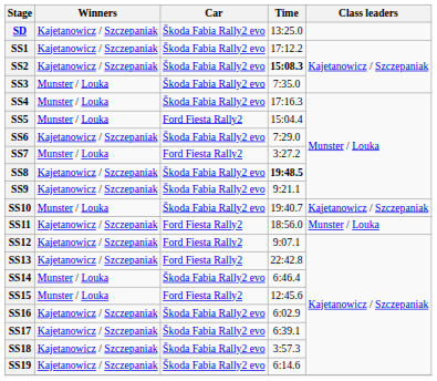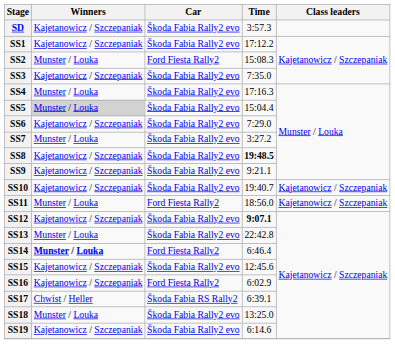SD | Time: 13:25.0 -> 3:57.3
SS2 | Winners: Kajetanowicz / Szczepaniak -> Munster / Louka
SS2 | Car: Škoda Fabia Rally2 evo -> Ford Fiesta Rally2
SS2 | Time: bold -> normal
SS3 | Winners: Munster / Louka -> Kajetanowicz / Szczepaniak
SS5 | Winners: no background -> lightgrey background
SS5 | Car: Ford Fiesta Rally2 -> Škoda Fabia Rally2 evo
SS7 | Car: Ford Fiesta Rally2 -> Škoda Fabia Rally2 evo
SS10 | Winners: Munster / Louka -> Kajetanowicz / Szczepaniak
SS11 | Winners: Kajetanowicz / Szczepaniak -> Munster / Louka
SS11 | Class leaders: Munster / Louka -> Kajetanowicz / Szczepaniak
SS12 | Car: Ford Fiesta Rally2 -> Škoda Fabia Rally2 evo
SS12 | Time: normal -> bold
SS13 | Winners: Kajetanowicz / Szczepaniak -> Munster / Louka
SS13 | Car: Ford Fiesta Rally2 -> Škoda Fabia Rally2 evo
SS14 | Winners: normal -> bold
SS14 | Car: Škoda Fabia Rally2 evo -> Ford Fiesta Rally2
SS15 | Winners: Munster / Louka -> Kajetanowicz / Szczepaniak
SS15 | Car: Ford Fiesta Rally2 -> Škoda Fabia Rally2 evo
SS16 | Car: Škoda Fabia Rally2 evo -> Ford Fiesta Rally2
SS17 | Winners: Kajetanowicz / Szczepaniak -> Chwist / Heller
SS17 | Car: Škoda Fabia Rally2 evo -> Škoda Fabia RS Rally2
SS18 | Winners: Kajetanowicz / Szczepaniak -> Munster / Louka
SS18 | Time: 3:57.3 -> 13:25.0
